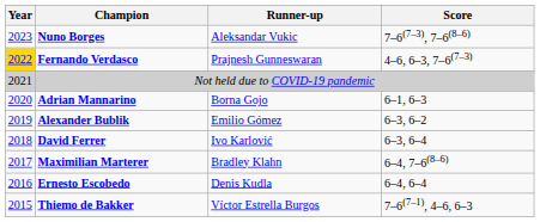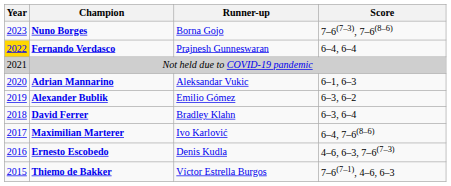Nuno Borges | Runner-up: Aleksandar Vukic -> Borna Gojo
Fernando Verdasco | Score: 4–6, 6–3, 7–6(7–3) -> 6–4, 6–4
Adrian Mannarino | Runner-up: Borna Gojo -> Aleksandar Vukic
David Ferrer | Runner-up: Ivo Karlović -> Bradley Klahn
Maximilian Marterer | Runner-up: Bradley Klahn -> Ivo Karlović
Ernesto Escobedo | Score: 6–4, 6–4 -> 4–6, 6–3, 7–6(7–3)
